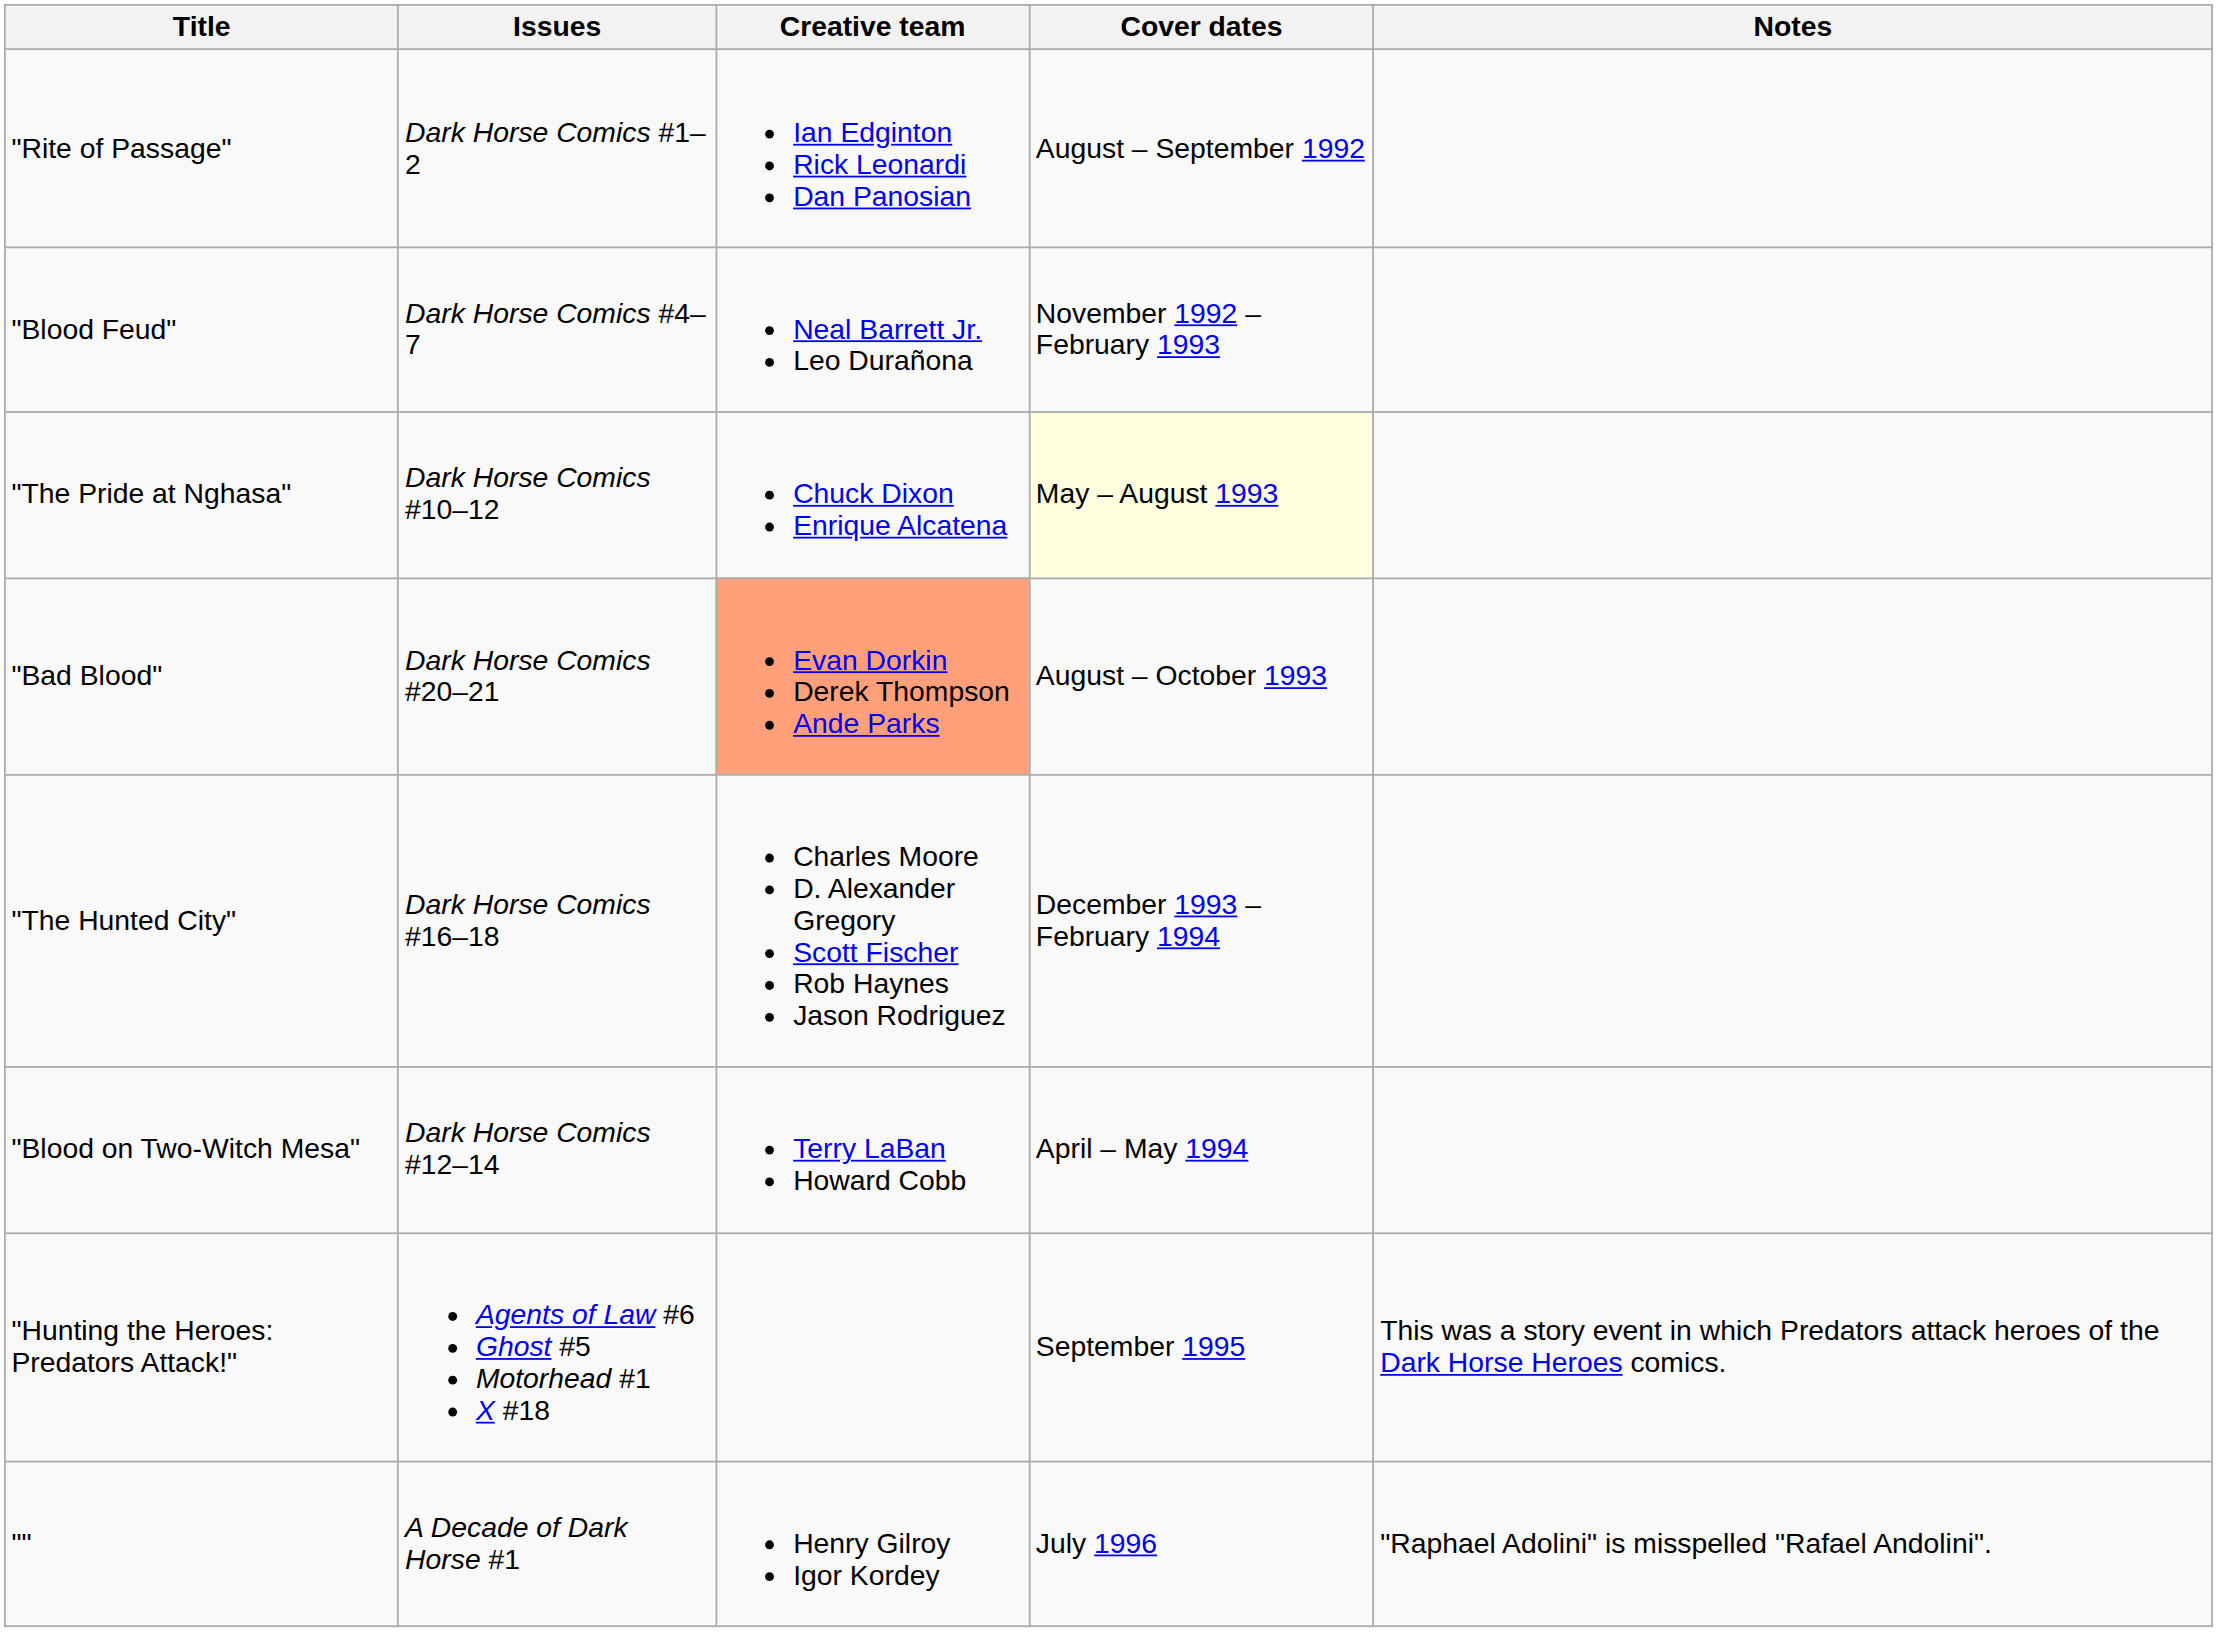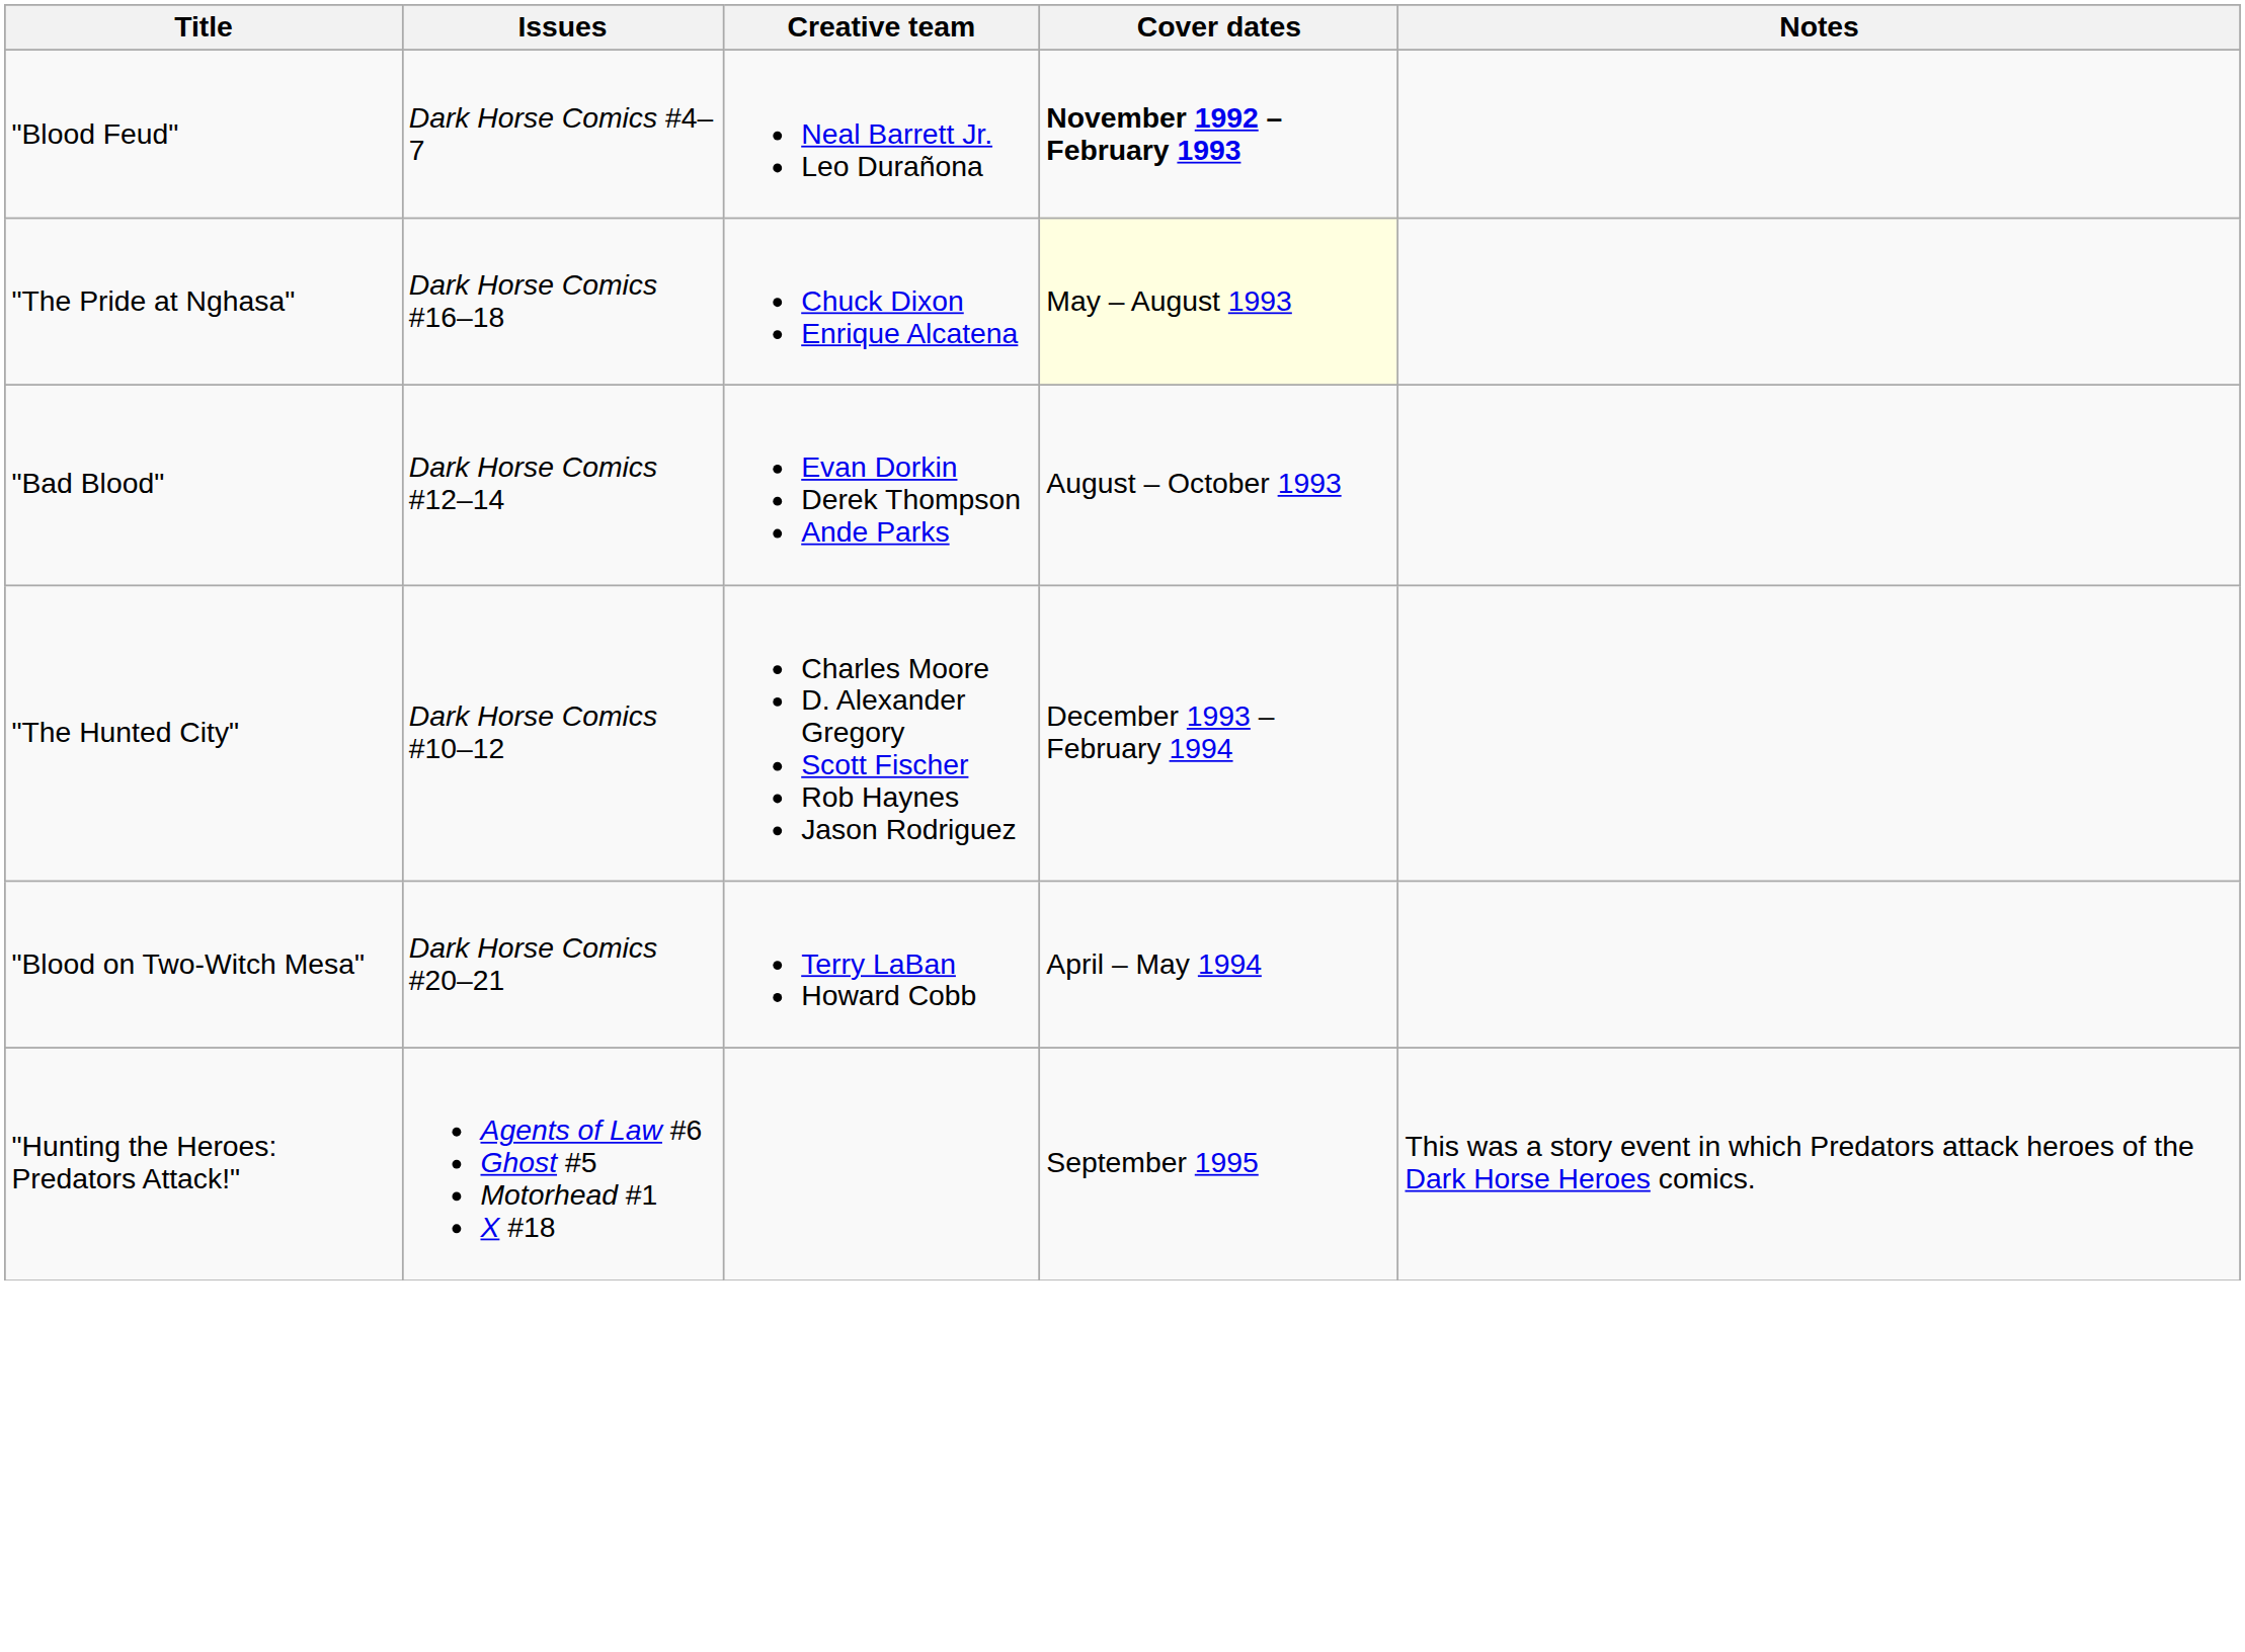- row: "Rite of Passage" | Dark Horse Comics #1–2 | Ian Edginton Rick Leonardi Dan Panosian | August – September 1992
"Blood Feud" | Cover dates: normal -> bold
"The Pride at Nghasa" | Issues: Dark Horse Comics #10–12 -> Dark Horse Comics #16–18
"Bad Blood" | Issues: Dark Horse Comics #20–21 -> Dark Horse Comics #12–14
"Bad Blood" | Creative team: lightsalmon background -> no background
"The Hunted City" | Issues: Dark Horse Comics #16–18 -> Dark Horse Comics #10–12
"Blood on Two-Witch Mesa" | Issues: Dark Horse Comics #12–14 -> Dark Horse Comics #20–21
- row: "" | A Decade of Dark Horse #1 | Henry Gilroy Igor Kordey | July 1996 | "Raphael Adolini" is misspelled "Rafael Andolini".
